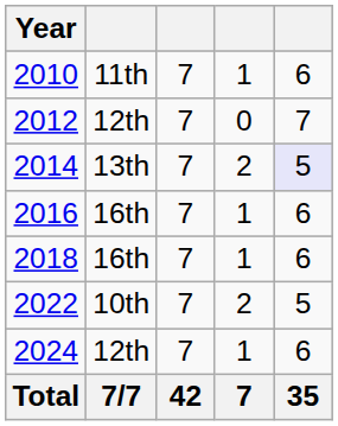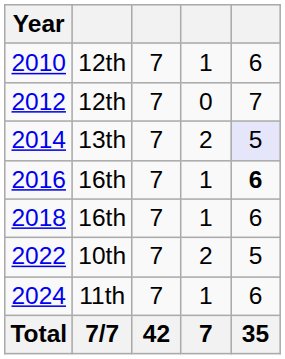2010 | column 2: 11th -> 12th
2016 | column 5: normal -> bold
2024 | column 2: 12th -> 11th
